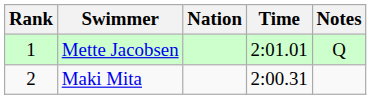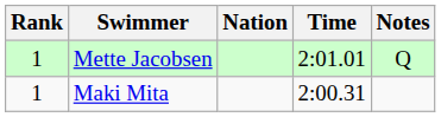Maki Mita | Rank: 2 -> 1
